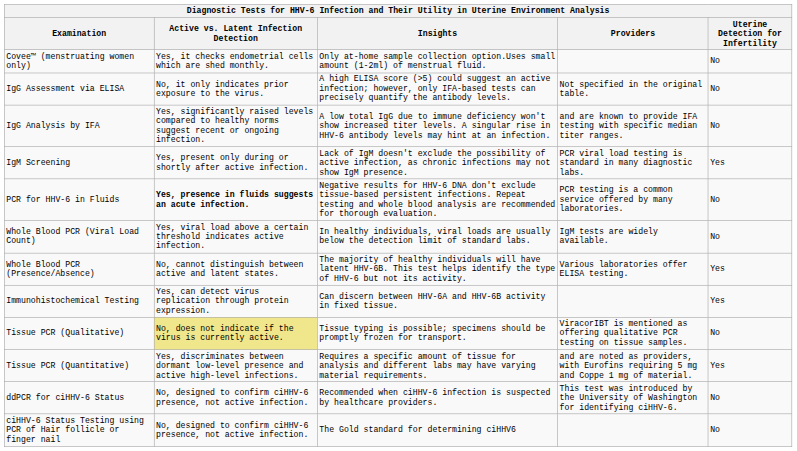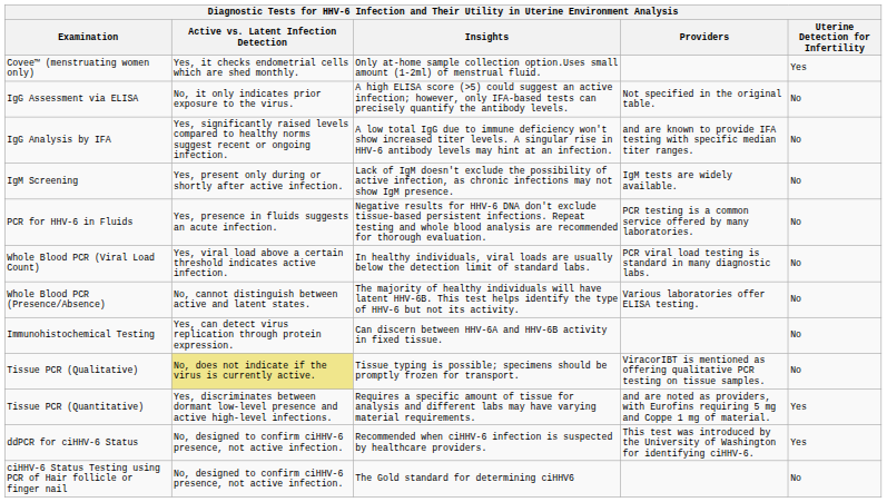Covee™ (menstruating women only) | Uterine Detection for Infertility: No -> Yes
IgM Screening | Providers: PCR viral load testing is standard in many diagnostic labs. -> IgM tests are widely available.
IgM Screening | Uterine Detection for Infertility: Yes -> No
PCR for HHV-6 in Fluids | Active vs. Latent Infection Detection: bold -> normal
Whole Blood PCR (Viral Load Count) | Providers: IgM tests are widely available. -> PCR viral load testing is standard in many diagnostic labs.
Whole Blood PCR (Presence/Absence) | Uterine Detection for Infertility: Yes -> No
Immunohistochemical Testing | Uterine Detection for Infertility: Yes -> No
ddPCR for ciHHV-6 Status | Uterine Detection for Infertility: No -> Yes
